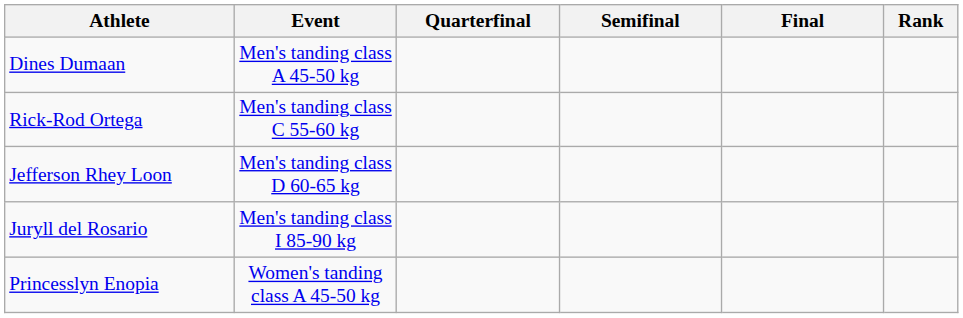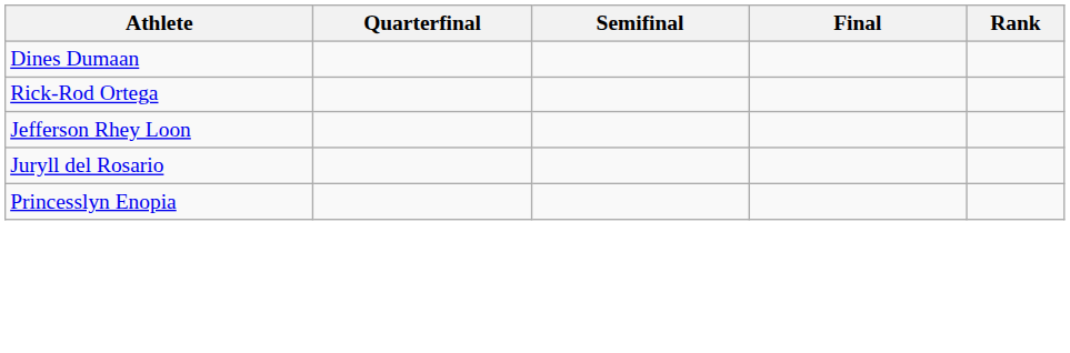- column: Event | Men's tanding class A 45-50 kg | Men's tanding class C 55-60 kg | Men's tanding class D 60-65 kg | Men's tanding class I 85-90 kg | Women's tanding class A 45-50 kg
